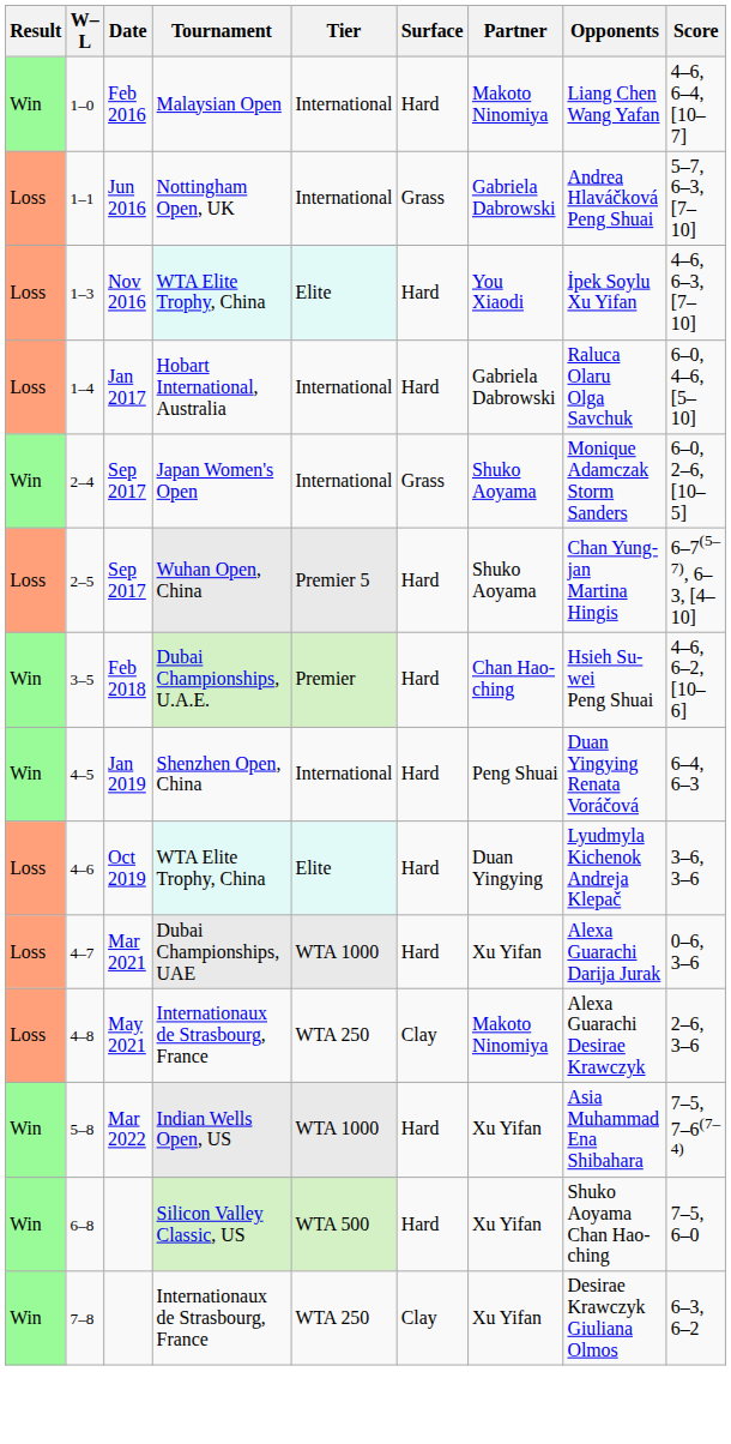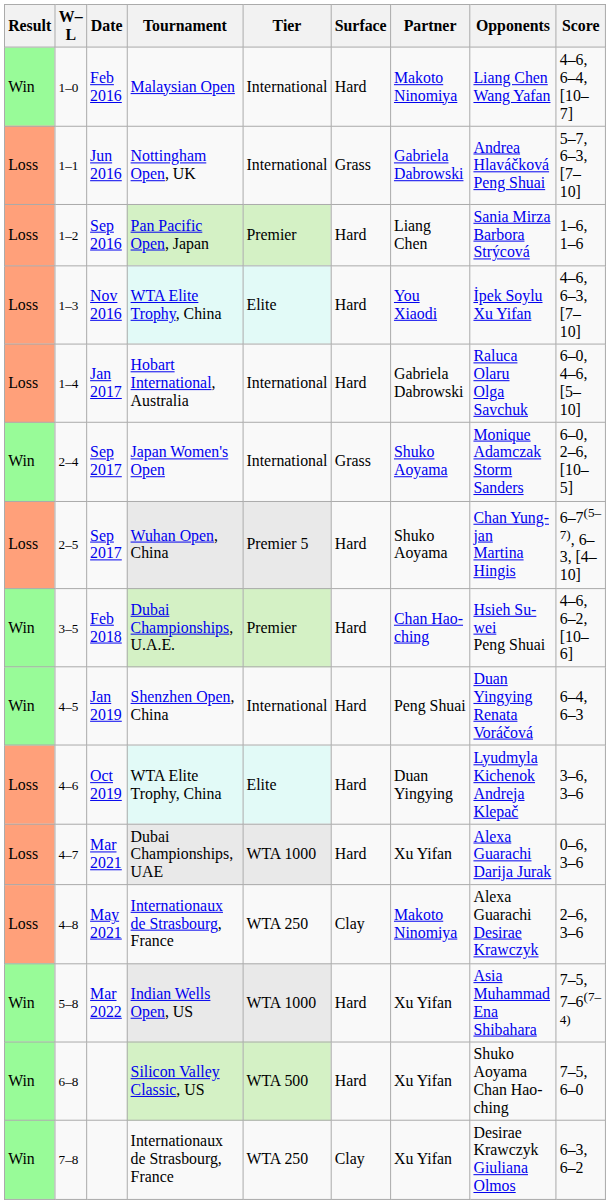+ row: Loss | 1–2 | Sep 2016 | Pan Pacific Open, Japan | Premier | Hard | Liang Chen | Sania Mirza Barbora Strýcová | 1–6, 1–6
